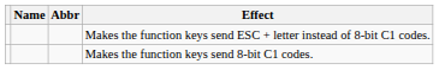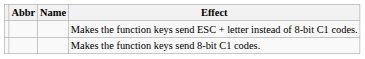columns swapped: Abbr <-> Name
